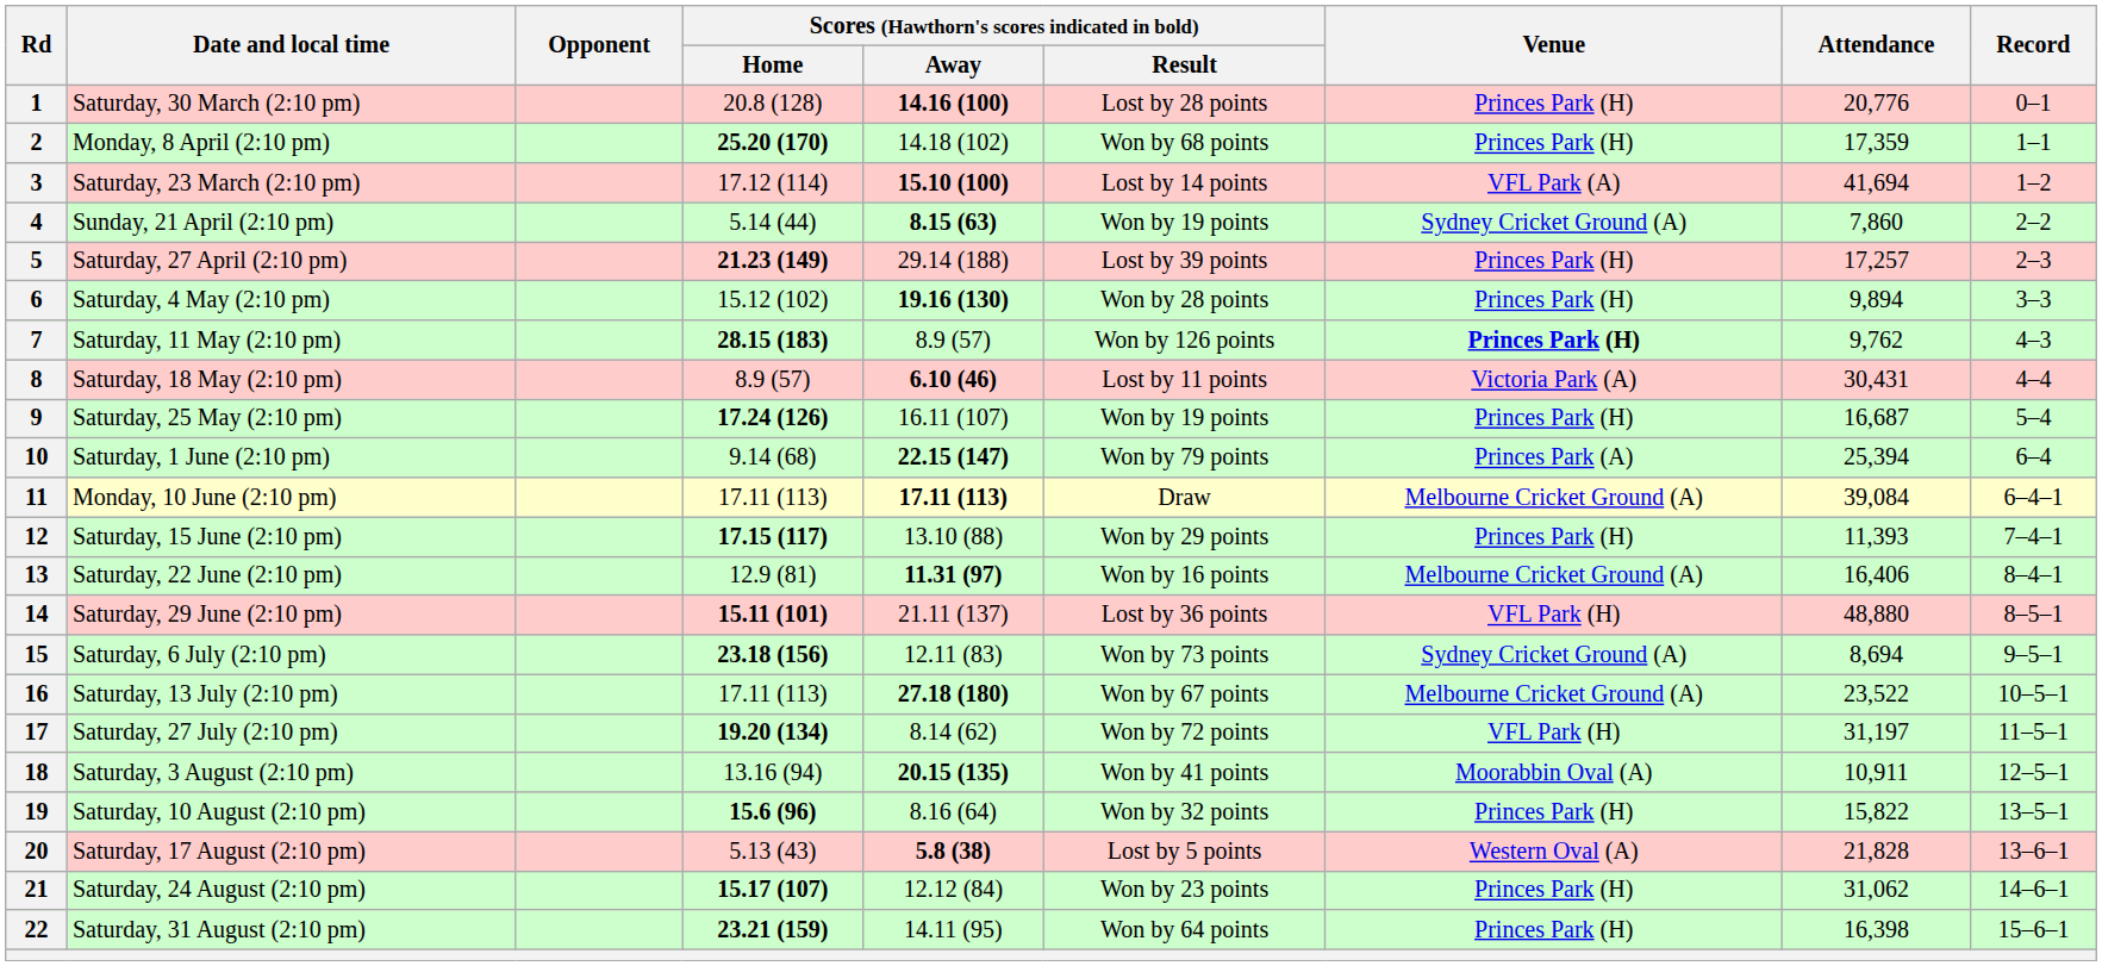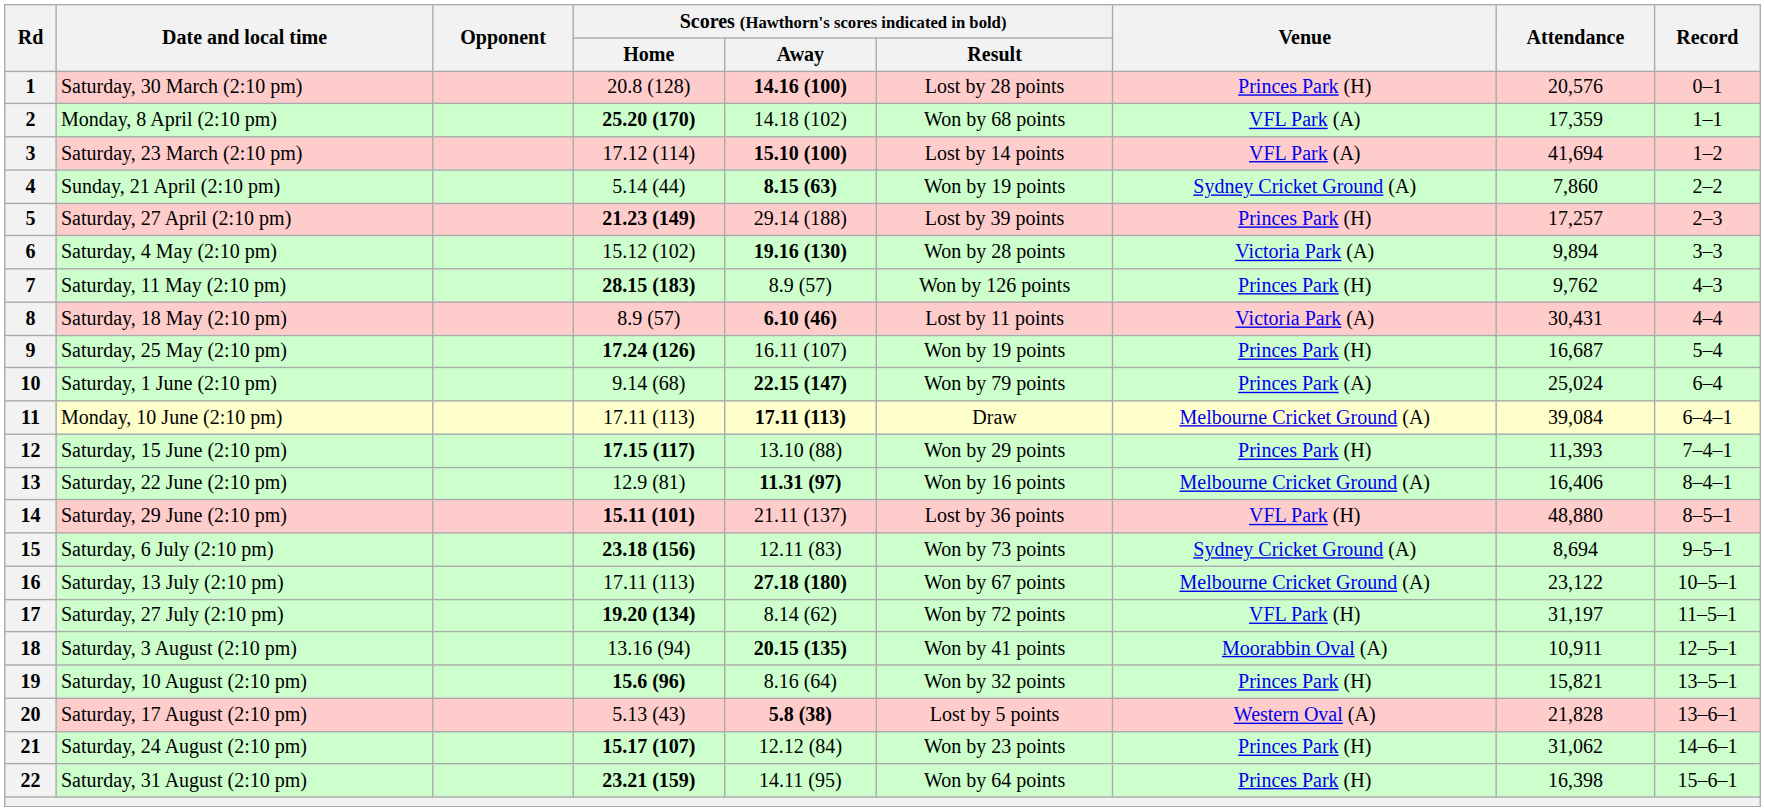1 | Attendance: 20,776 -> 20,576
2 | Venue: Princes Park (H) -> VFL Park (A)
6 | Venue: Princes Park (H) -> Victoria Park (A)
7 | Venue: bold -> normal
10 | Attendance: 25,394 -> 25,024
16 | Attendance: 23,522 -> 23,122
19 | Attendance: 15,822 -> 15,821
